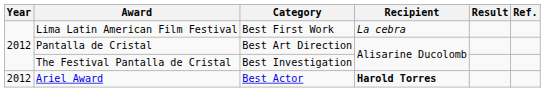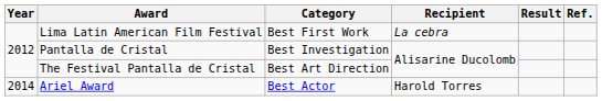Pantalla de Cristal | Category: Best Art Direction -> Best Investigation
The Festival Pantalla de Cristal | Category: Best Investigation -> Best Art Direction
Ariel Award | Year: 2012 -> 2014
Ariel Award | Recipient: bold -> normal
